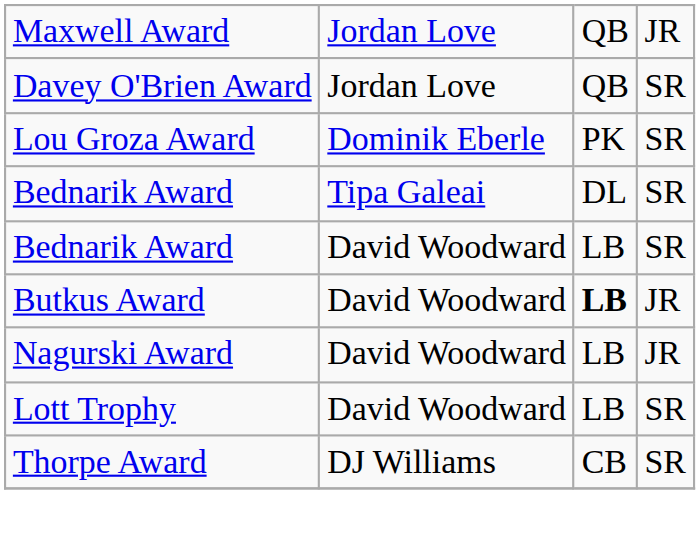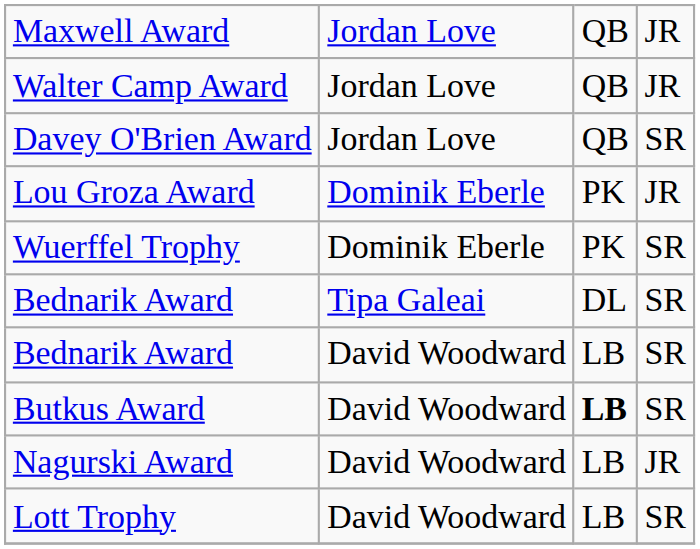+ row: Walter Camp Award | Jordan Love | QB | JR
Lou Groza Award | column 4: SR -> JR
+ row: Wuerffel Trophy | Dominik Eberle | PK | SR
Butkus Award | column 4: JR -> SR
- row: Thorpe Award | DJ Williams | CB | SR
